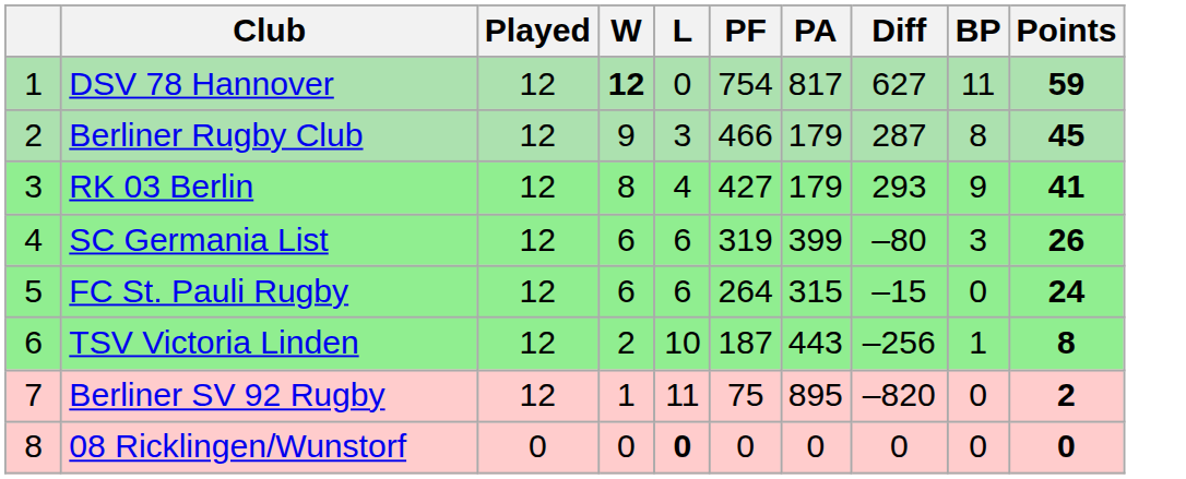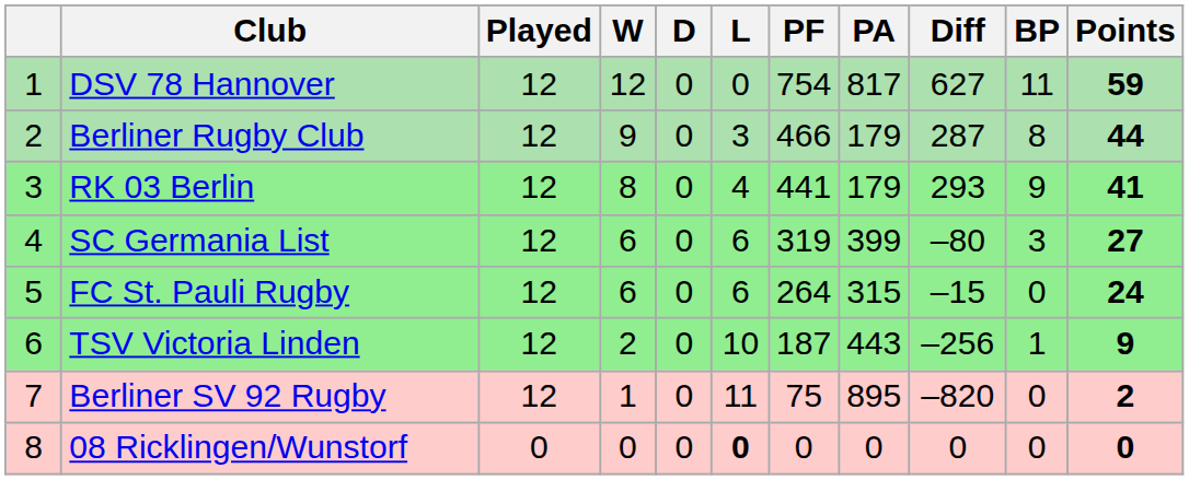+ column: D | 0 | 0 | 0 | 0 | 0 | 0 | 0 | 0
DSV 78 Hannover | W: bold -> normal
Berliner Rugby Club | Points: 45 -> 44
RK 03 Berlin | PF: 427 -> 441
SC Germania List | Points: 26 -> 27
TSV Victoria Linden | Points: 8 -> 9
